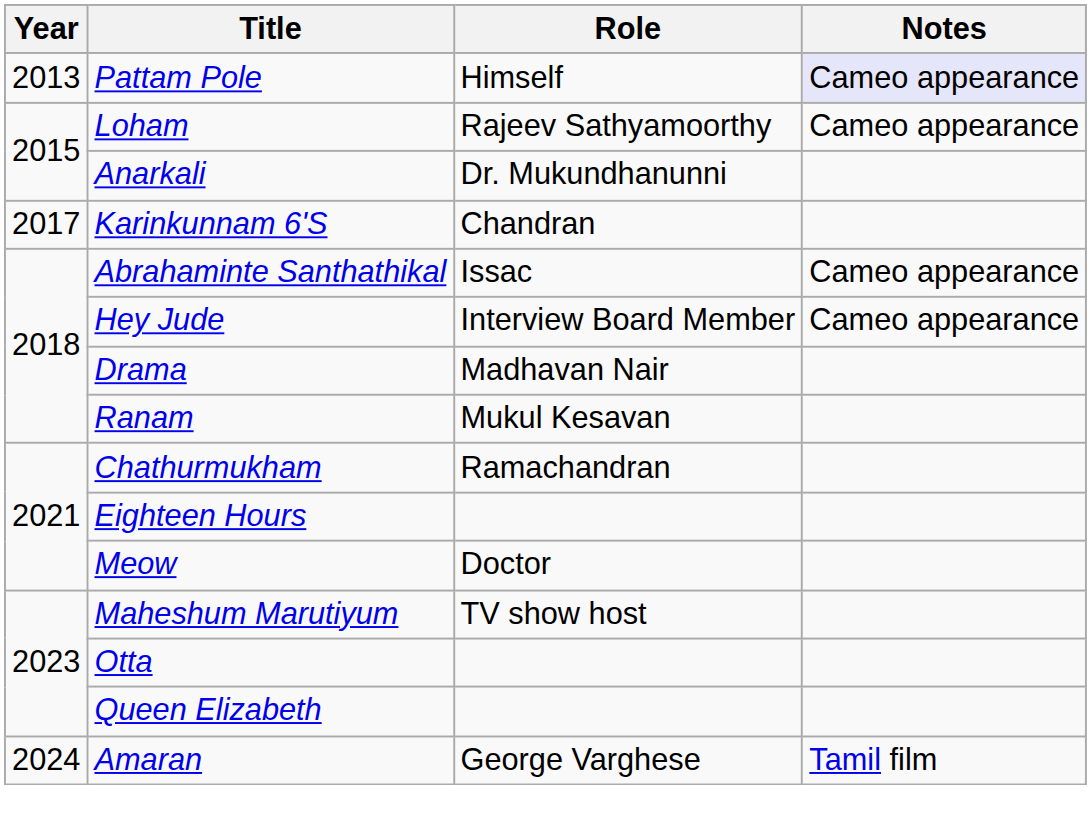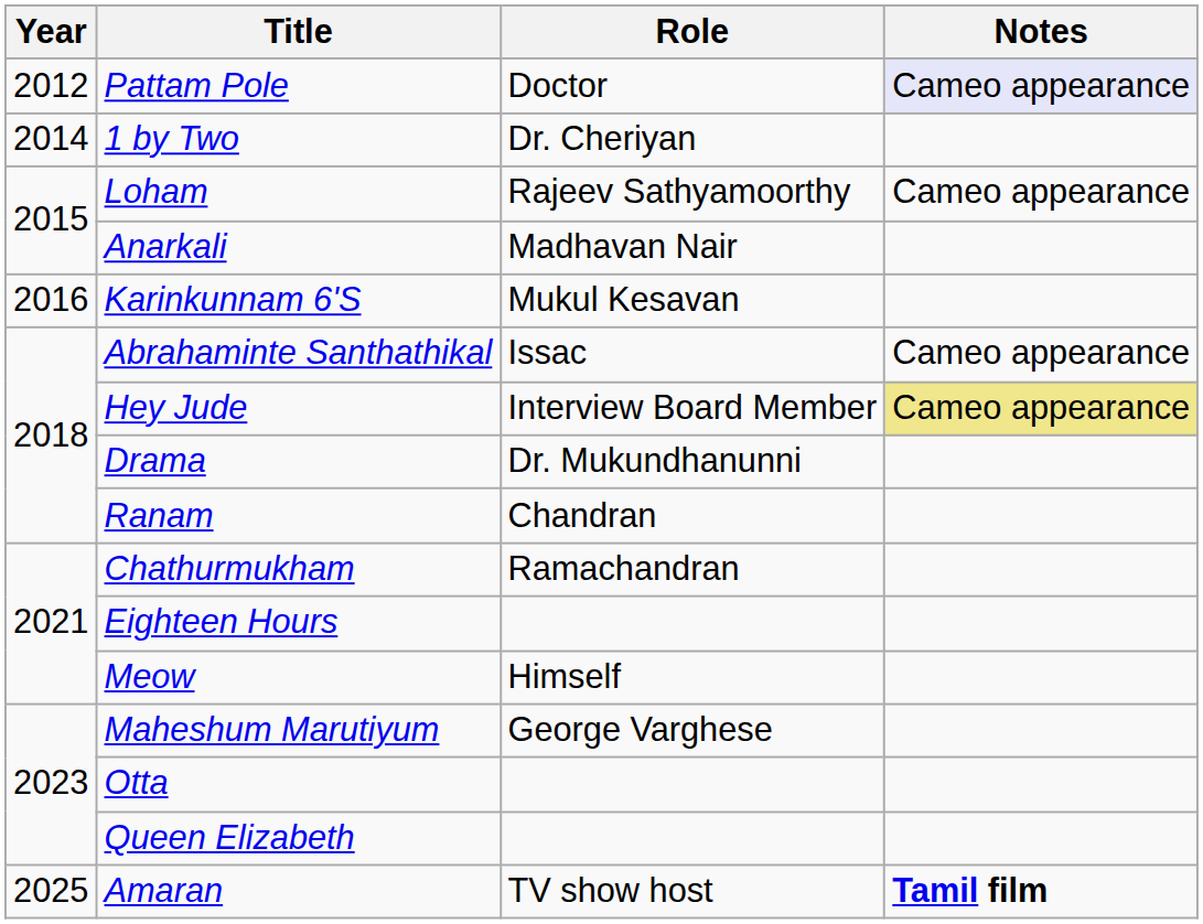Pattam Pole | Year: 2013 -> 2012
Pattam Pole | Role: Himself -> Doctor
+ row: 2014 | 1 by Two | Dr. Cheriyan
Anarkali | Role: Dr. Mukundhanunni -> Madhavan Nair
Karinkunnam 6'S | Year: 2017 -> 2016
Karinkunnam 6'S | Role: Chandran -> Mukul Kesavan
Hey Jude | Notes: no background -> khaki background
Drama | Role: Madhavan Nair -> Dr. Mukundhanunni
Ranam | Role: Mukul Kesavan -> Chandran
Meow | Role: Doctor -> Himself
Maheshum Marutiyum | Role: TV show host -> George Varghese
Amaran | Year: 2024 -> 2025
Amaran | Role: George Varghese -> TV show host
Amaran | Notes: normal -> bold
